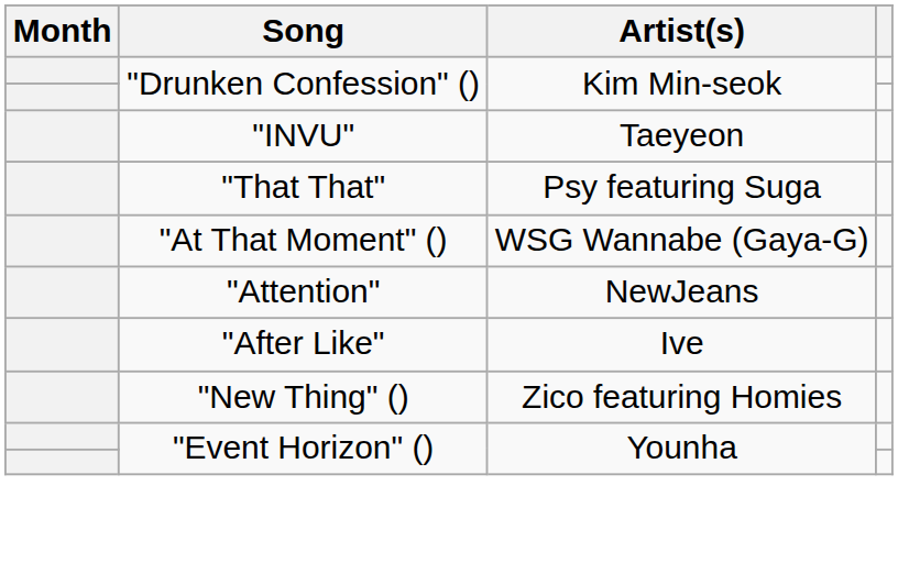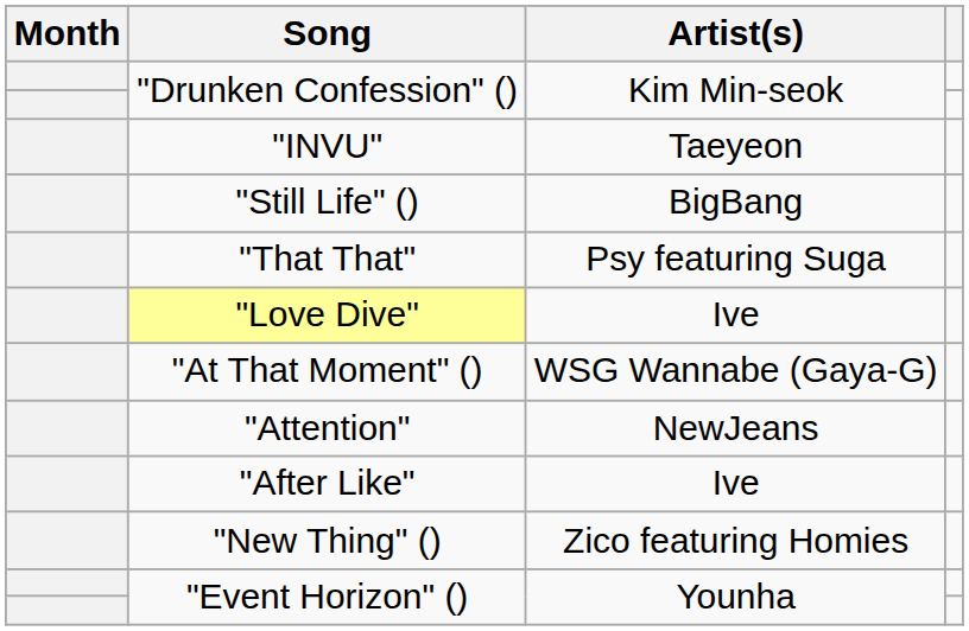+ row: "Still Life" () | BigBang
+ row: "Love Dive" | Ive
